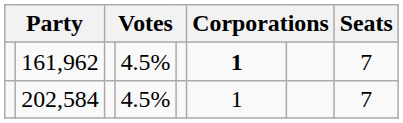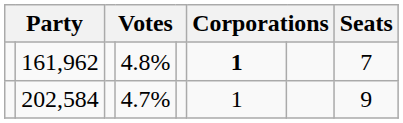161,962 | column 4: 4.5% -> 4.8%
202,584 | column 4: 4.5% -> 4.7%
202,584 | column 8: 7 -> 9
